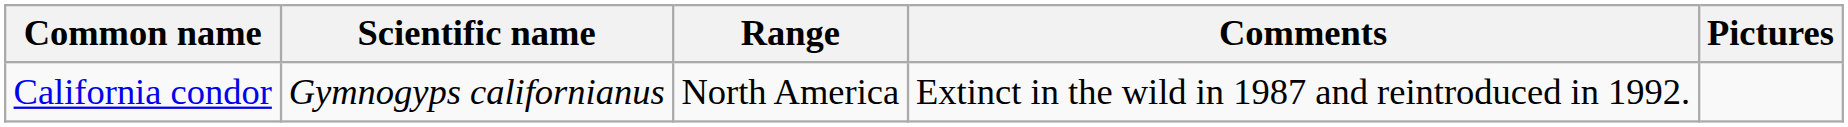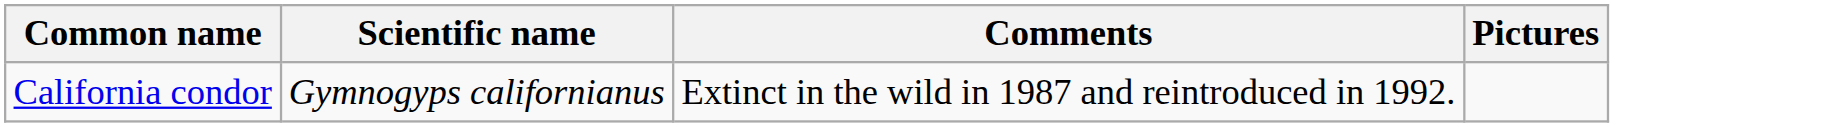- column: Range | North America
